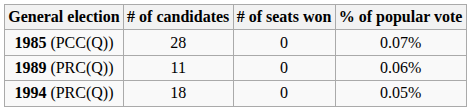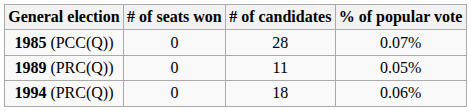columns swapped: # of candidates <-> # of seats won
1989 (PRC(Q)) | % of popular vote: 0.06% -> 0.05%
1994 (PRC(Q)) | % of popular vote: 0.05% -> 0.06%
